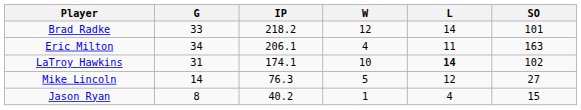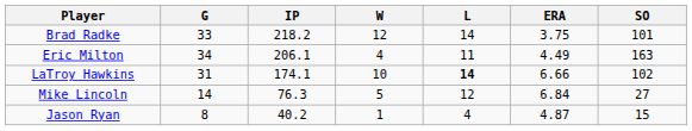+ column: ERA | 3.75 | 4.49 | 6.66 | 6.84 | 4.87
